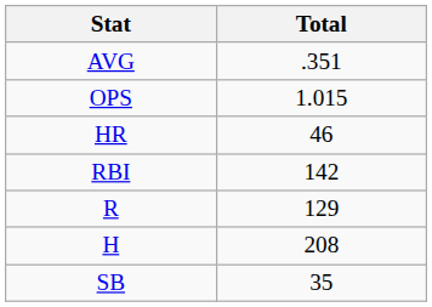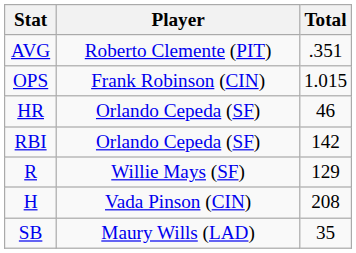+ column: Player | Roberto Clemente (PIT) | Frank Robinson (CIN) | Orlando Cepeda (SF) | Orlando Cepeda (SF) | Willie Mays (SF) | Vada Pinson (CIN) | Maury Wills (LAD)
